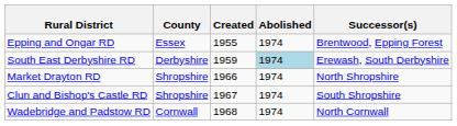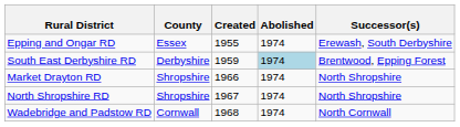Epping and Ongar RD | Successor(s): Brentwood, Epping Forest -> Erewash, South Derbyshire
South East Derbyshire RD | Successor(s): Erewash, South Derbyshire -> Brentwood, Epping Forest
- row: Clun and Bishop's Castle RD | Shropshire | 1967 | 1974 | South Shropshire
+ row: North Shropshire RD | Shropshire | 1967 | 1974 | North Shropshire
